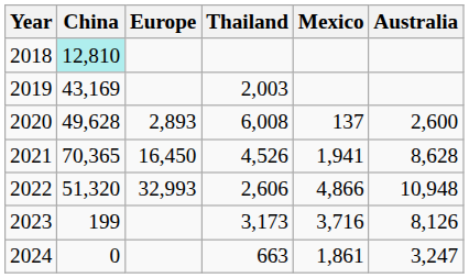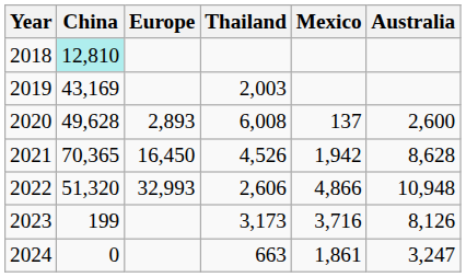2021 | Mexico: 1,941 -> 1,942
